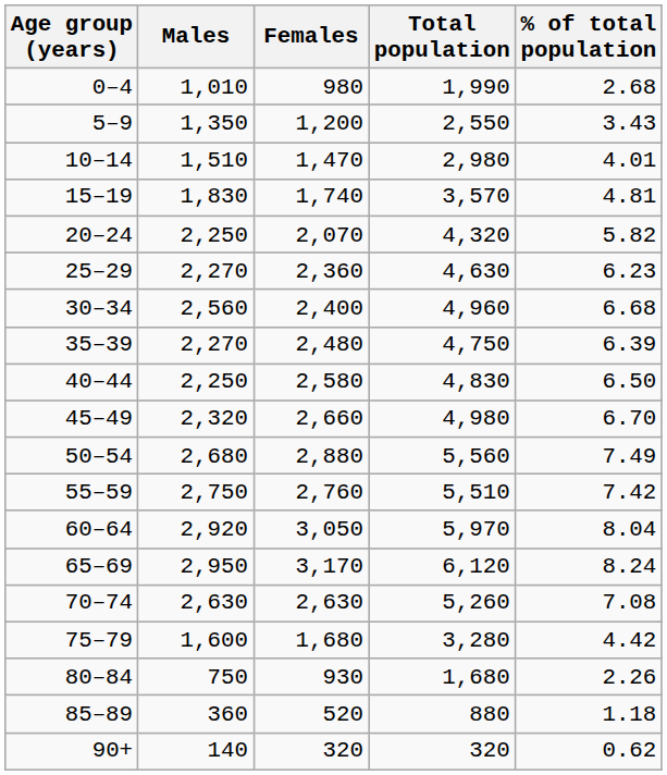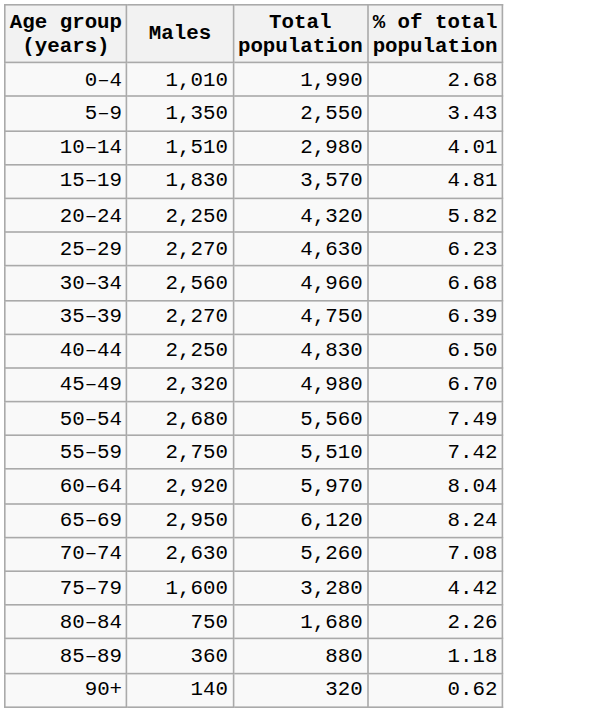- column: Females | 980 | 1,200 | 1,470 | 1,740 | 2,070 | 2,360 | 2,400 | 2,480 | 2,580 | 2,660 | 2,880 | 2,760 | 3,050 | 3,170 | 2,630 | 1,680 | 930 | 520 | 320
